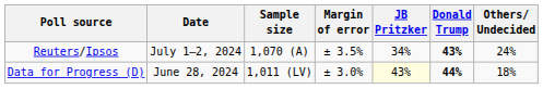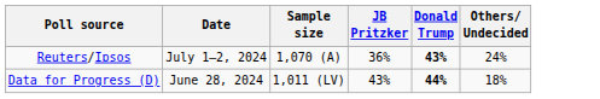- column: Margin of error | ± 3.5% | ± 3.0%
Reuters/Ipsos | JB Pritzker: 34% -> 36%
Data for Progress (D) | JB Pritzker: lightyellow background -> no background
